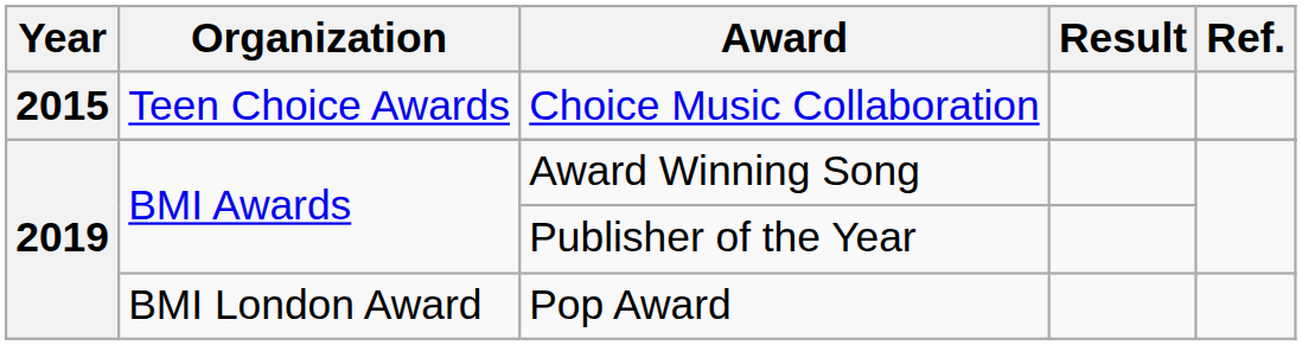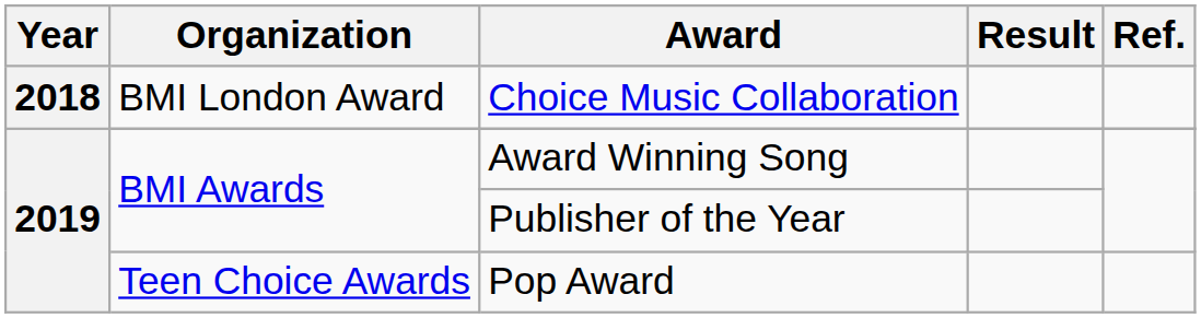Choice Music Collaboration | Year: 2015 -> 2018
Choice Music Collaboration | Organization: Teen Choice Awards -> BMI London Award
Pop Award | Organization: BMI London Award -> Teen Choice Awards
